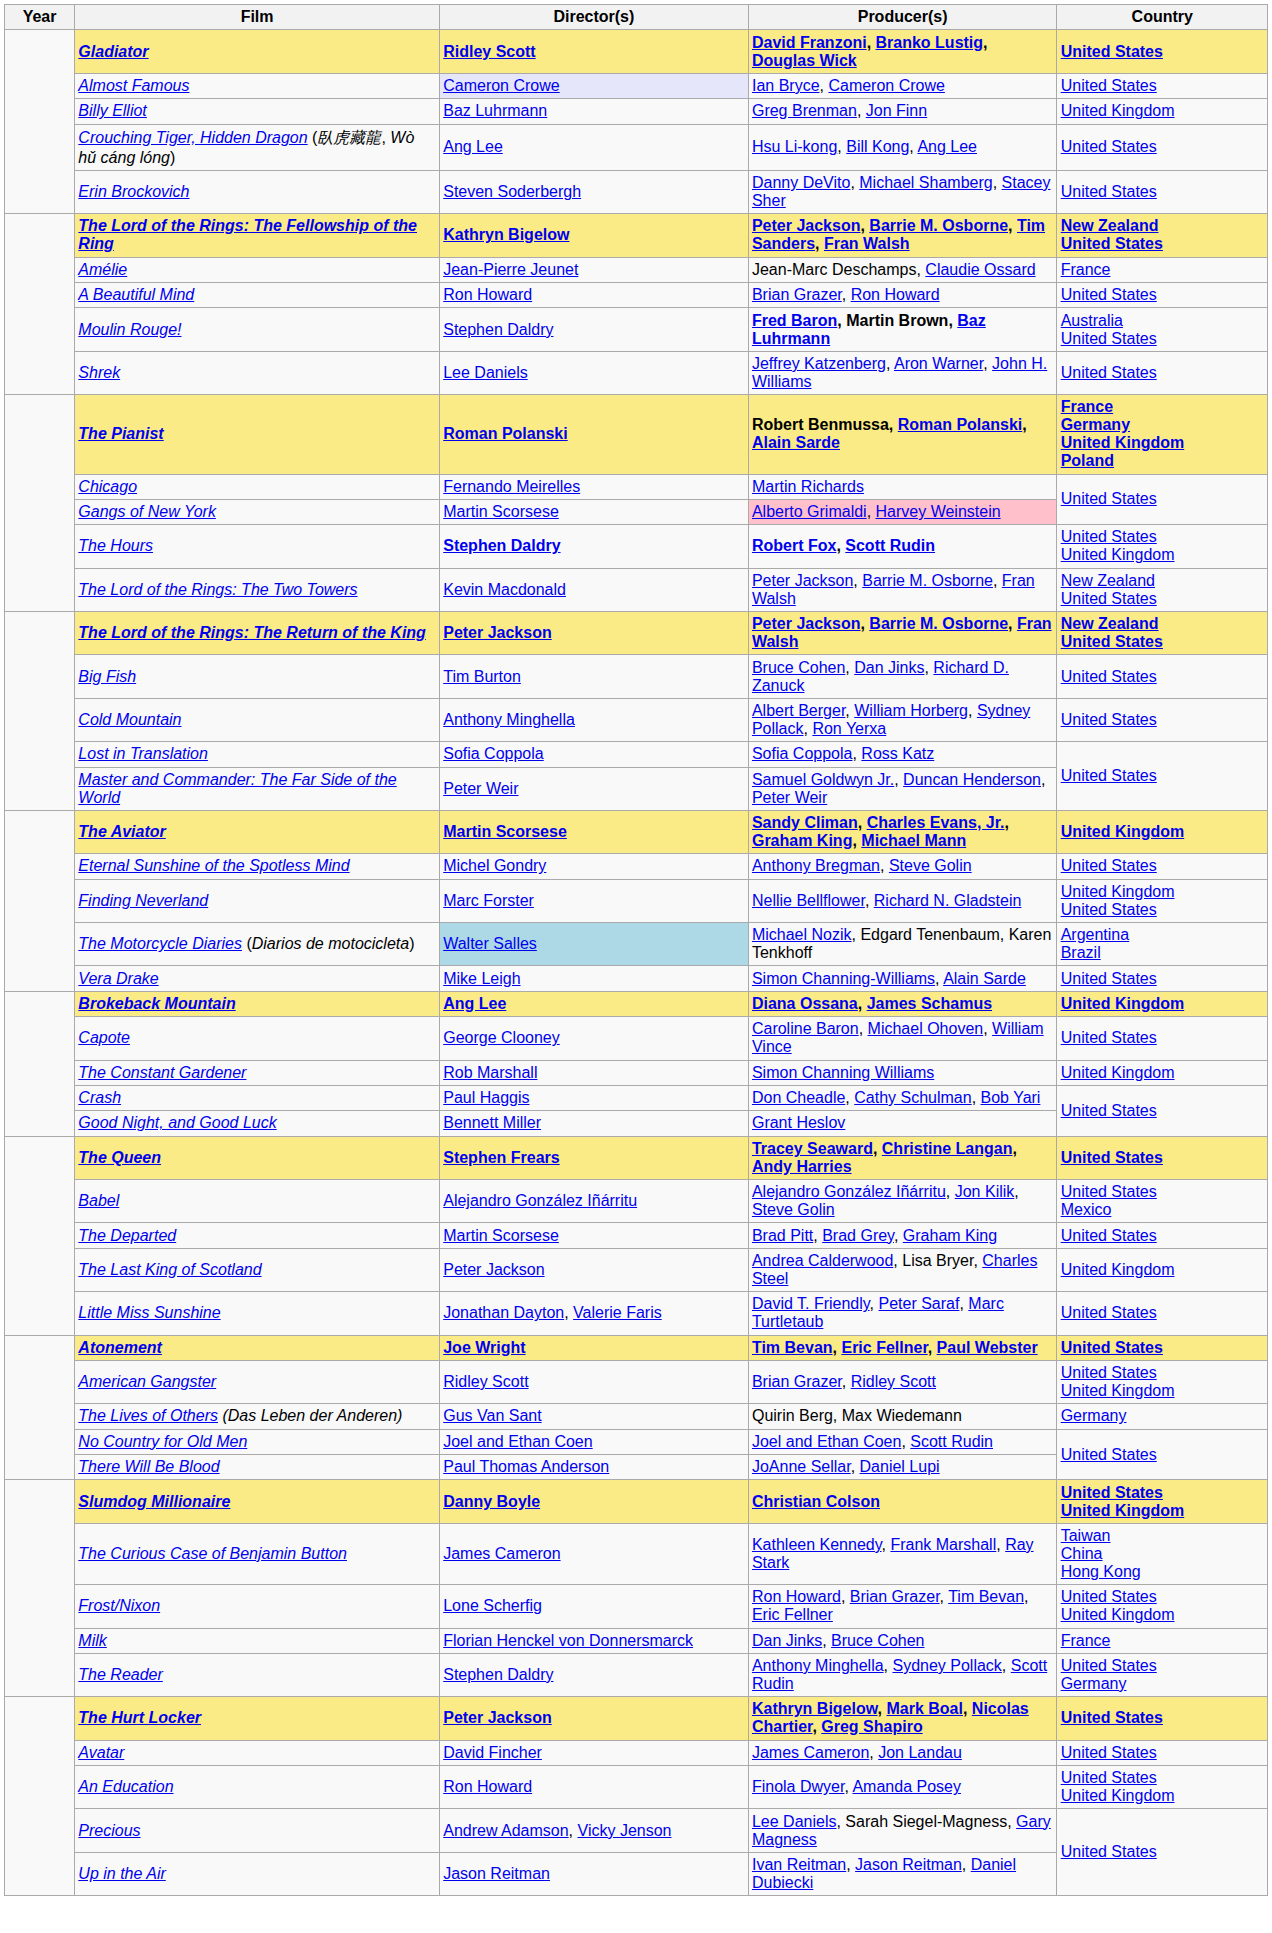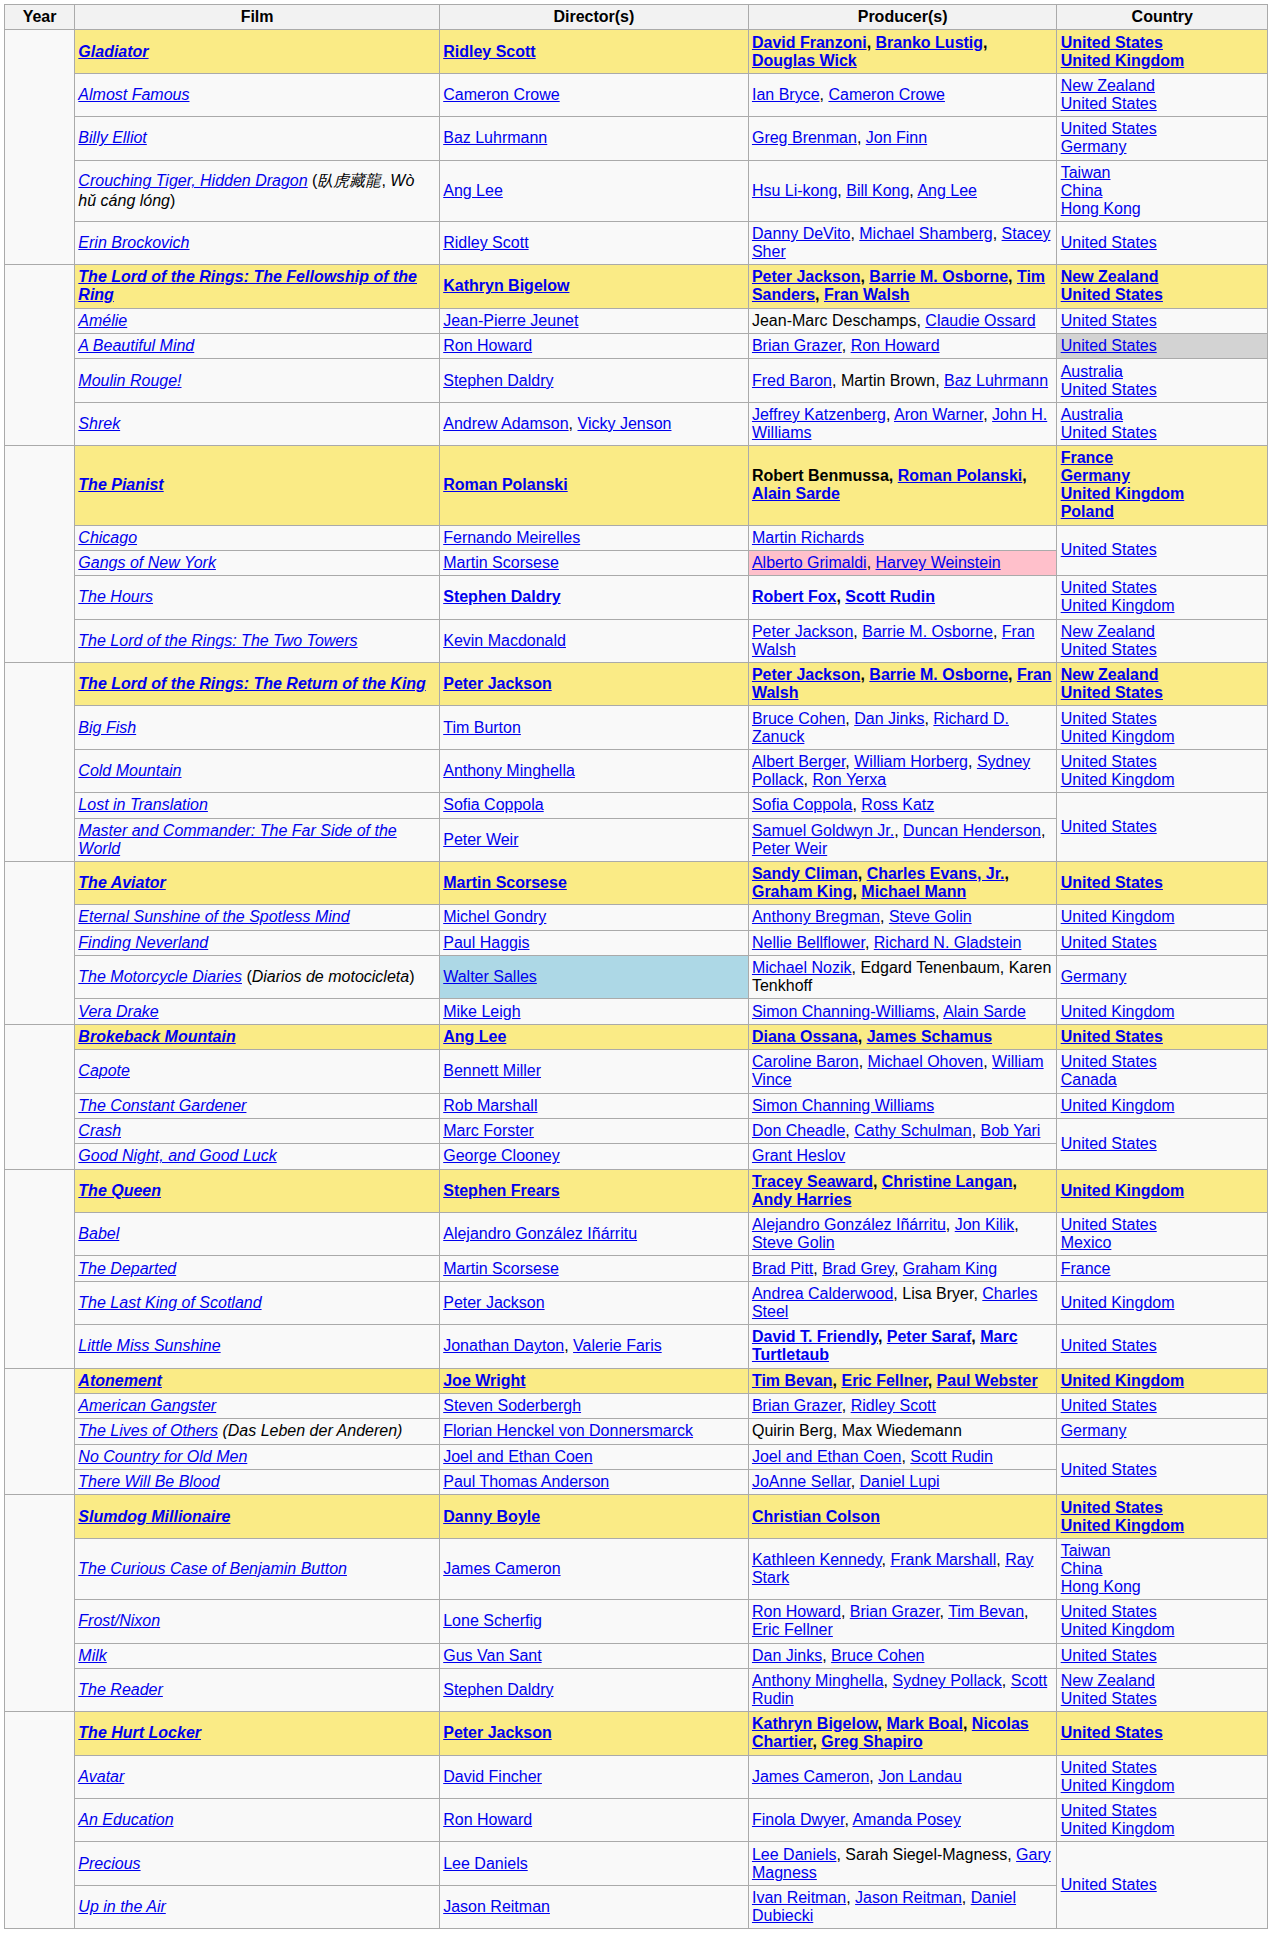Gladiator | Country: United States -> United States United Kingdom
Almost Famous | Director(s): lavender background -> no background
Almost Famous | Country: United States -> New Zealand United States
Billy Elliot | Country: United Kingdom -> United States Germany
Crouching Tiger, Hidden Dragon (臥虎藏龍, Wò hǔ cáng lóng) | Country: United States -> Taiwan China Hong Kong
Erin Brockovich | Director(s): Steven Soderbergh -> Ridley Scott
Amélie | Country: France -> United States
A Beautiful Mind | Country: no background -> lightgrey background
Moulin Rouge! | Producer(s): bold -> normal
Shrek | Director(s): Lee Daniels -> Andrew Adamson, Vicky Jenson
Shrek | Country: United States -> Australia United States
Big Fish | Country: United States -> United States United Kingdom
Cold Mountain | Country: United States -> United States United Kingdom
The Aviator | Country: United Kingdom -> United States
Eternal Sunshine of the Spotless Mind | Country: United States -> United Kingdom
Finding Neverland | Director(s): Marc Forster -> Paul Haggis
Finding Neverland | Country: United Kingdom United States -> United States
The Motorcycle Diaries (Diarios de motocicleta) | Country: Argentina Brazil -> Germany
Vera Drake | Country: United States -> United Kingdom
Brokeback Mountain | Country: United Kingdom -> United States
Capote | Director(s): George Clooney -> Bennett Miller
Capote | Country: United States -> United States Canada
Crash | Director(s): Paul Haggis -> Marc Forster
Good Night, and Good Luck | Director(s): Bennett Miller -> George Clooney
The Queen | Country: United States -> United Kingdom
The Departed | Country: United States -> France
Little Miss Sunshine | Producer(s): normal -> bold
Atonement | Country: United States -> United Kingdom
American Gangster | Director(s): Ridley Scott -> Steven Soderbergh
American Gangster | Country: United States United Kingdom -> United States
The Lives of Others (Das Leben der Anderen) | Director(s): Gus Van Sant -> Florian Henckel von Donnersmarck
Milk | Director(s): Florian Henckel von Donnersmarck -> Gus Van Sant
Milk | Country: France -> United States
The Reader | Country: United States Germany -> New Zealand United States
Avatar | Country: United States -> United States United Kingdom
Precious | Director(s): Andrew Adamson, Vicky Jenson -> Lee Daniels
